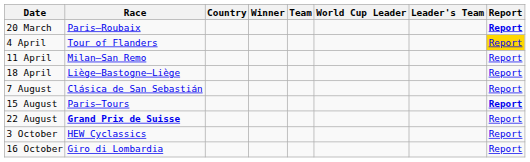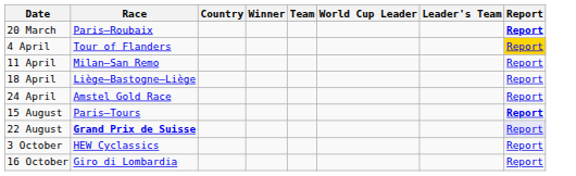+ row: 24 April | Amstel Gold Race | Report
- row: 7 August | Clásica de San Sebastián | Report
22 August | Report: no background -> lavender background
